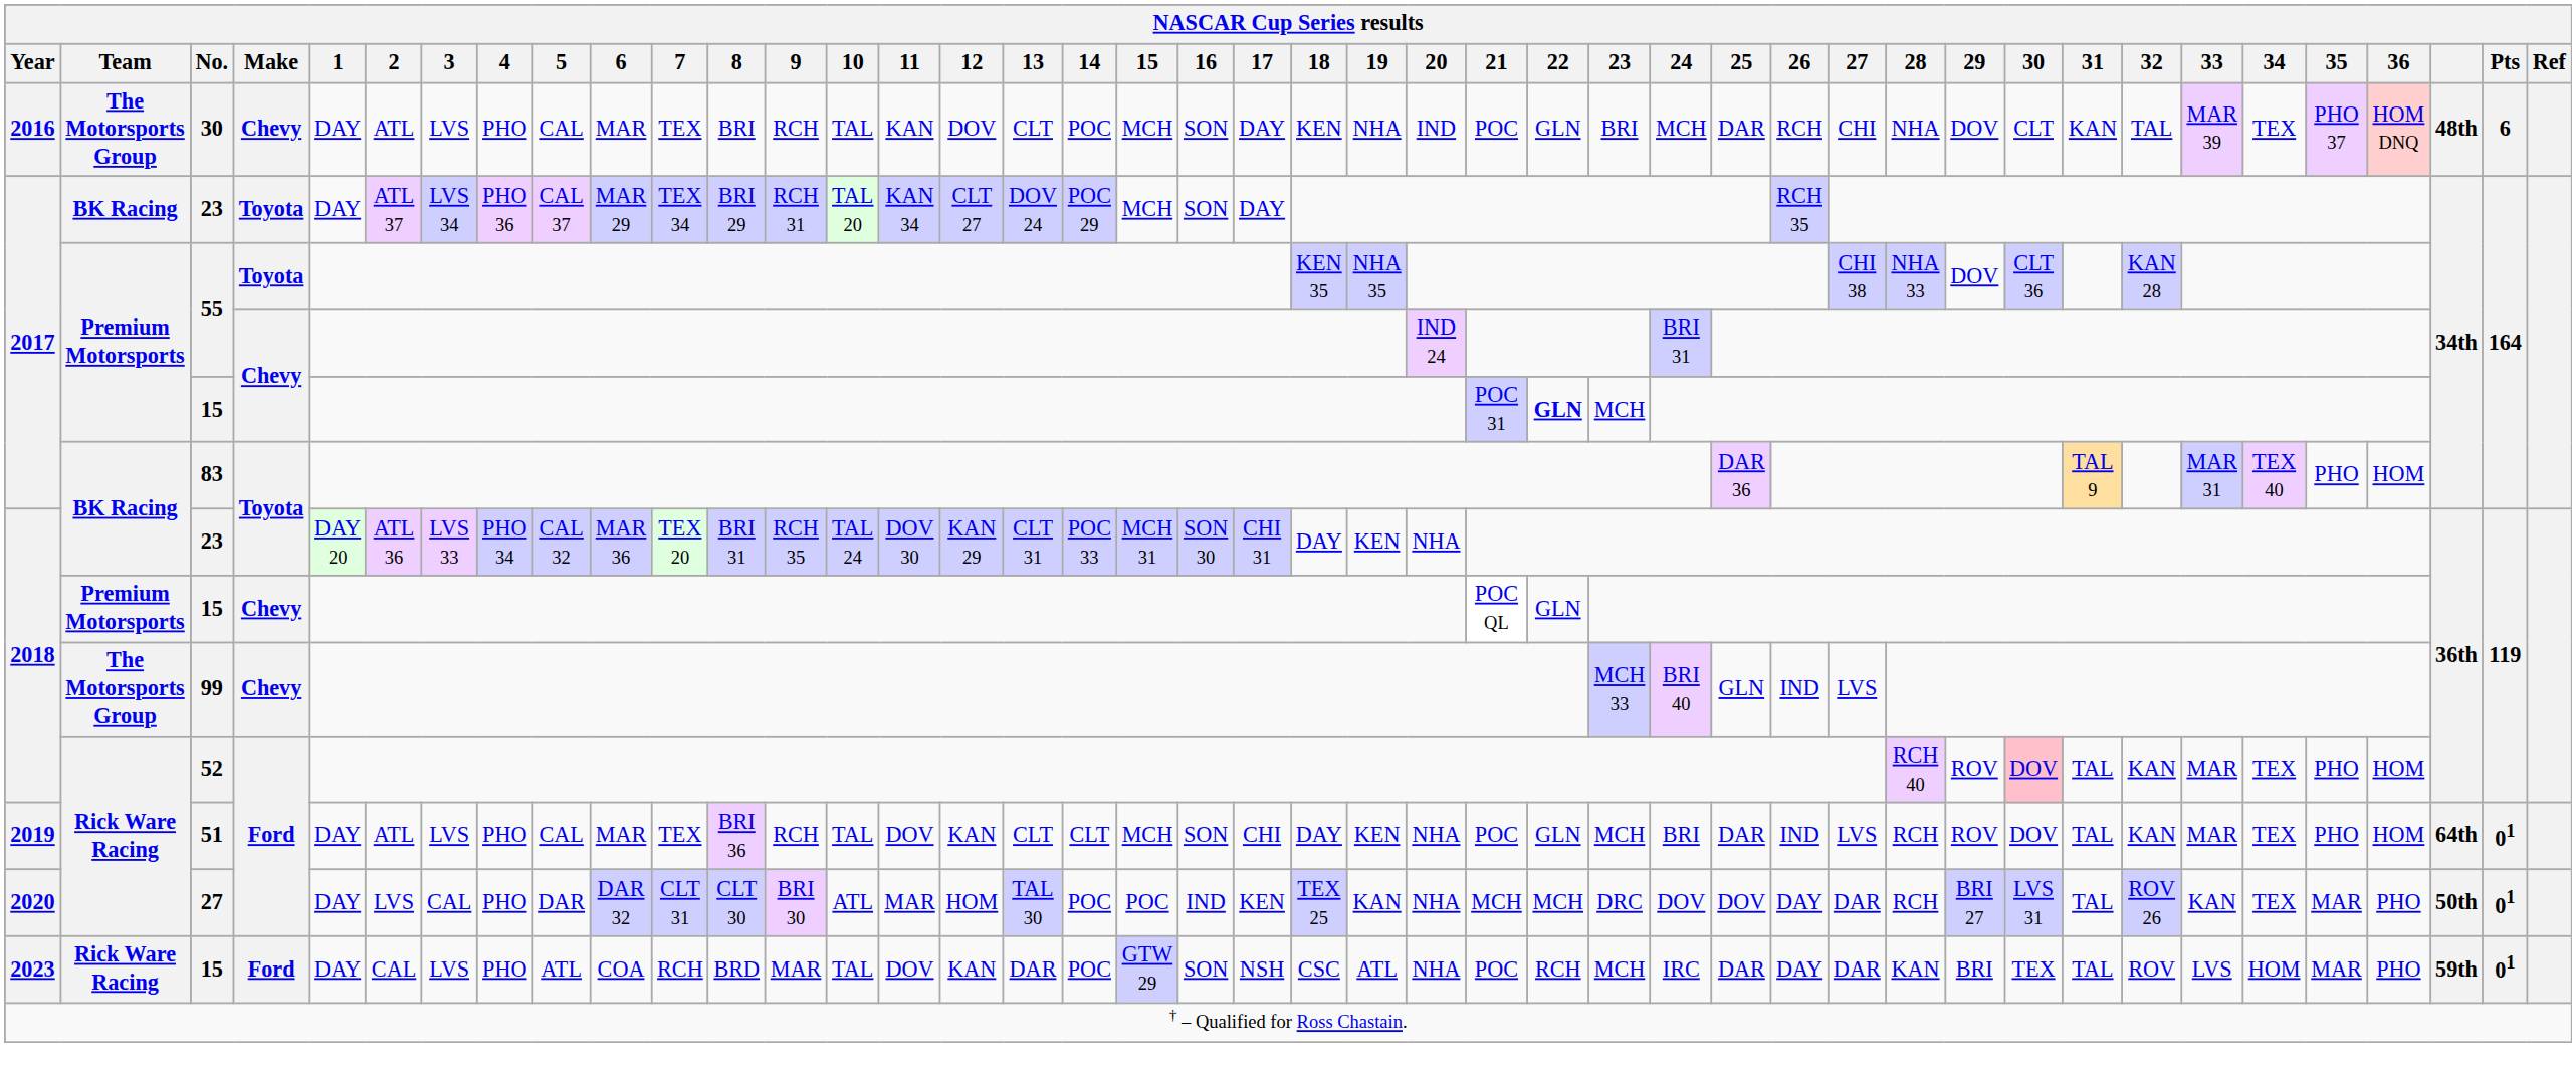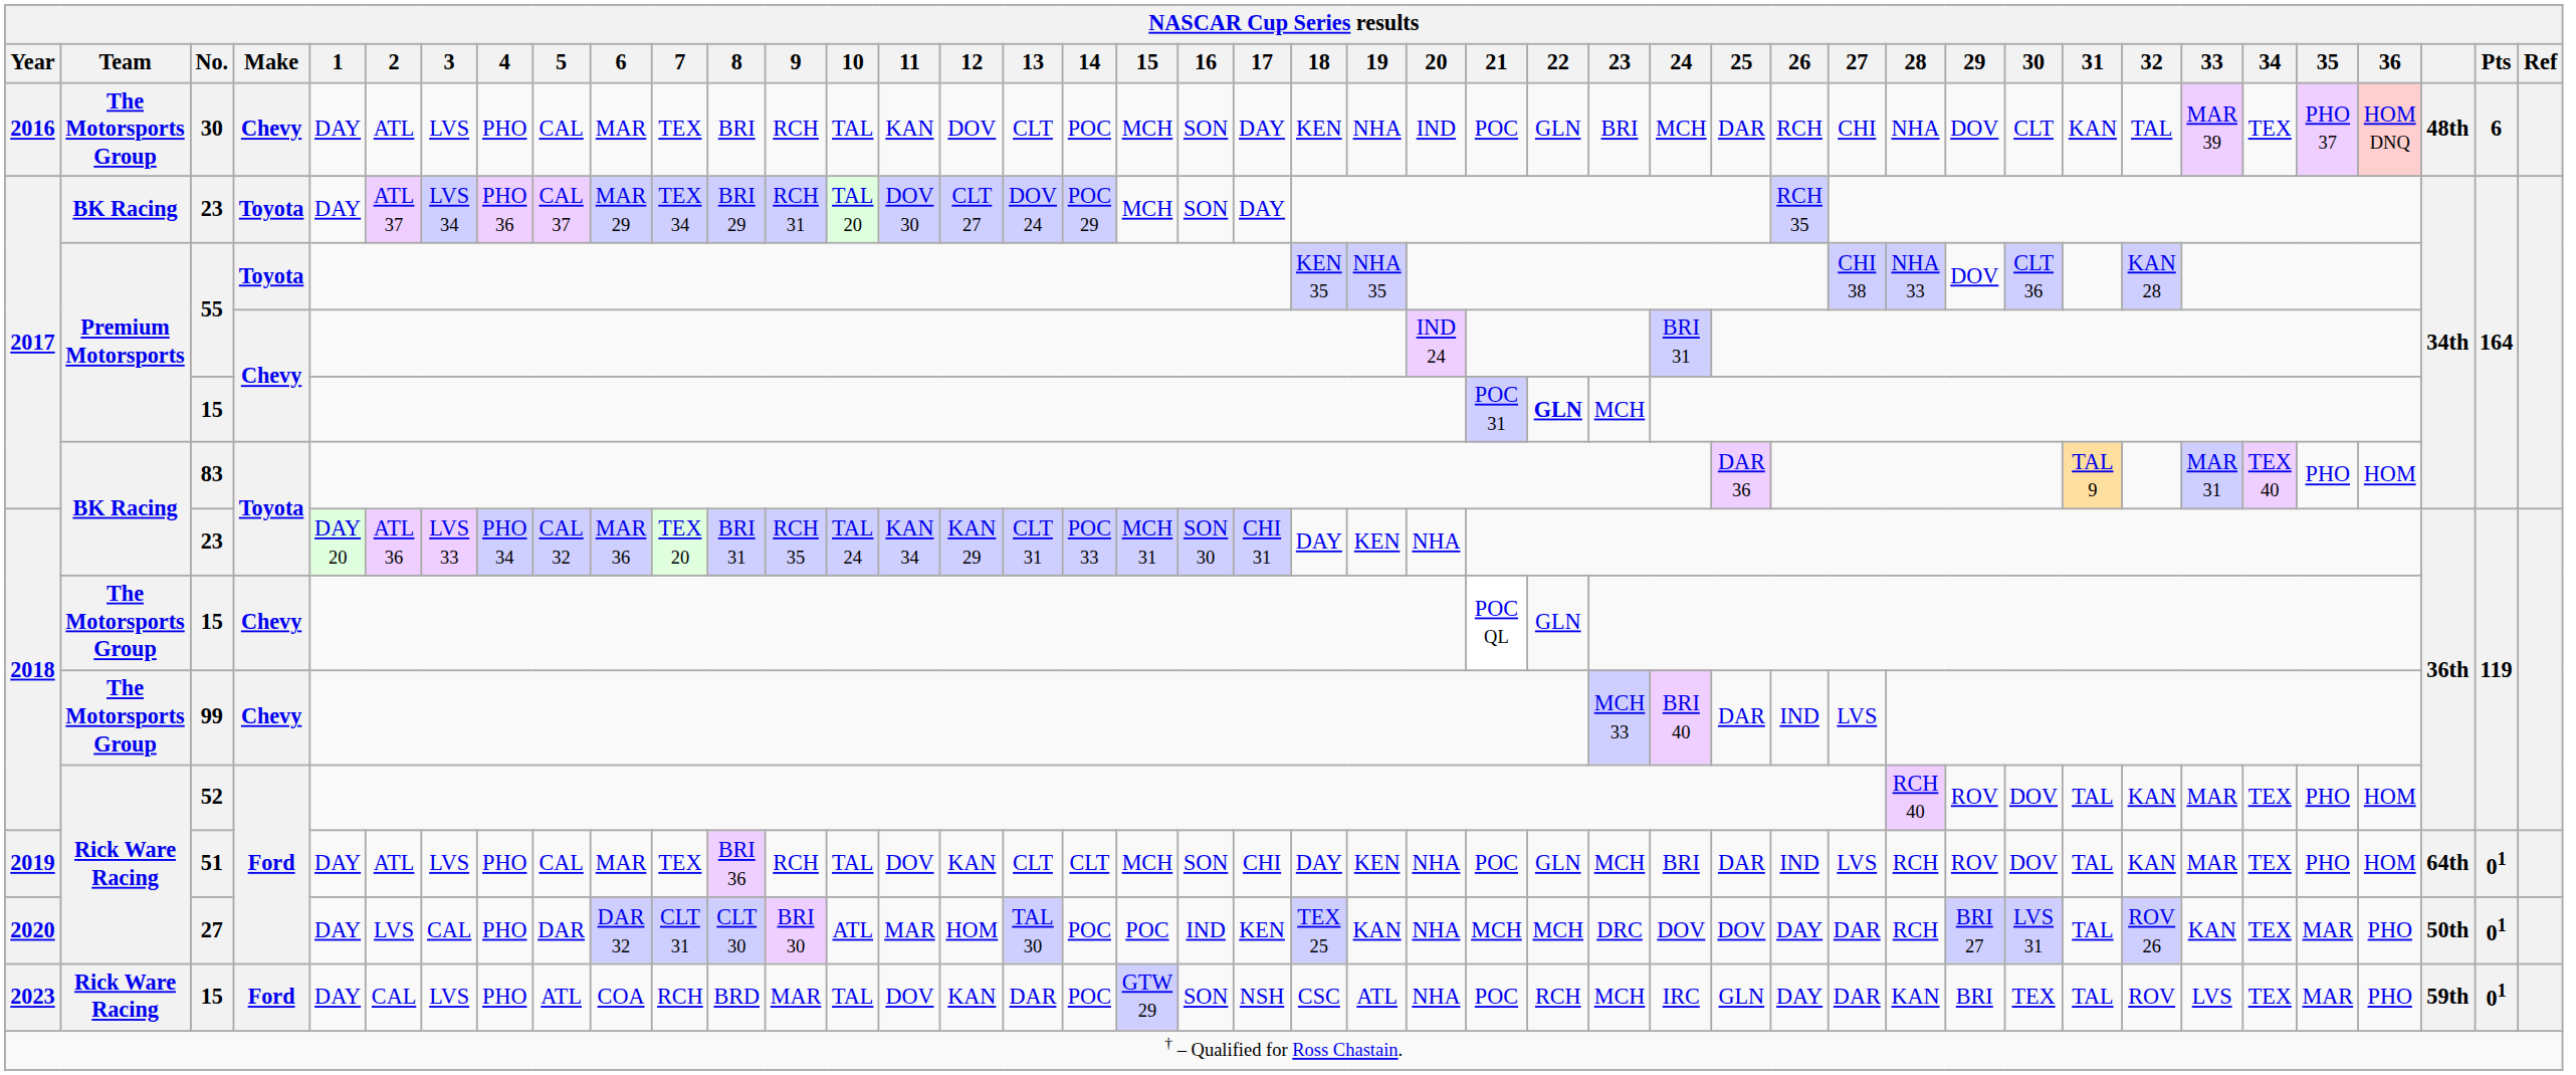2017 / 23 | 11: KAN 34 -> DOV 30
2018 / 23 | 11: DOV 30 -> KAN 34
2018 / 15 | Team: Premium Motorsports -> The Motorsports Group
99 | 25: GLN -> DAR
52 | 30: pink background -> no background
2023 / 15 | 25: DAR -> GLN
2023 / 15 | 34: HOM -> TEX
